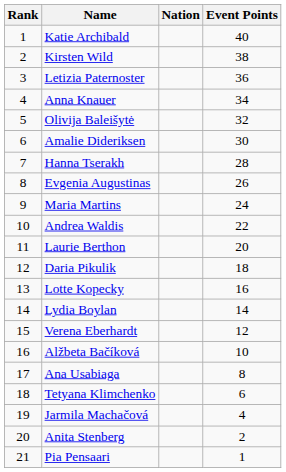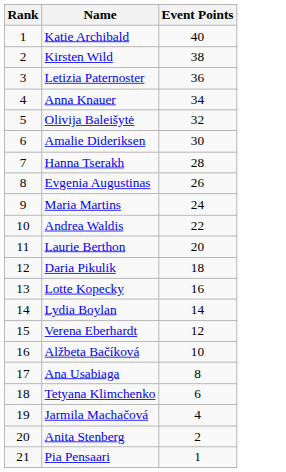- column: Nation
